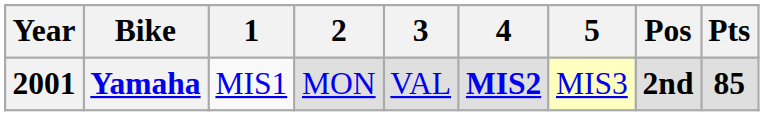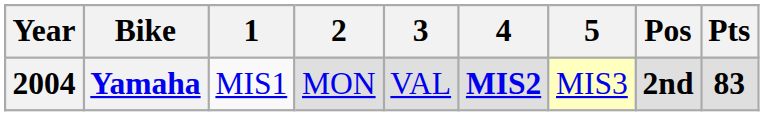Yamaha | Year: 2001 -> 2004
Yamaha | Pts: 85 -> 83
